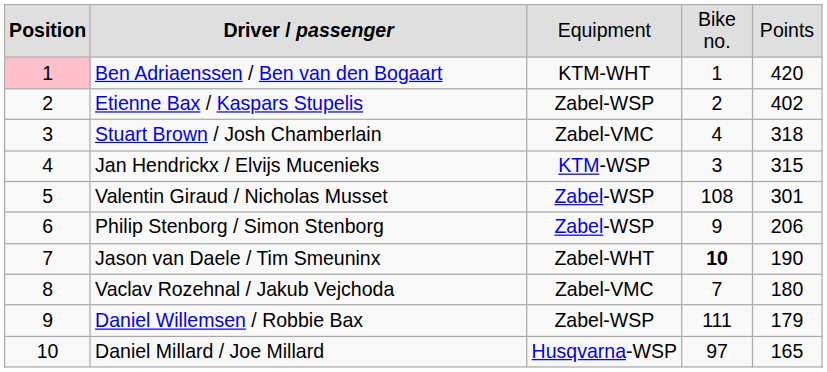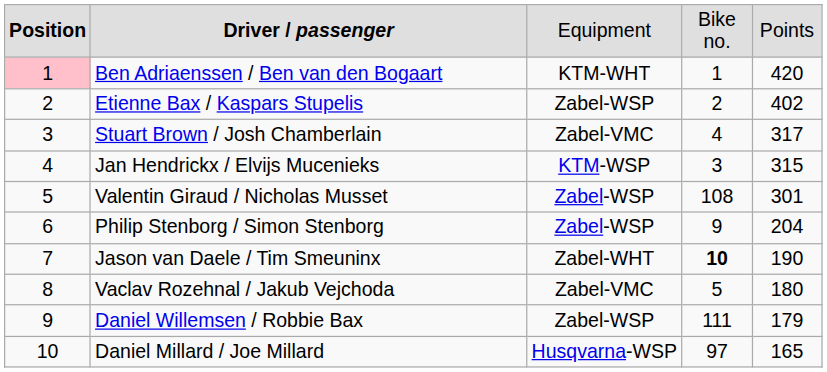Stuart Brown / Josh Chamberlain | column 5: 318 -> 317
Philip Stenborg / Simon Stenborg | column 5: 206 -> 204
Vaclav Rozehnal / Jakub Vejchoda | column 4: 7 -> 5
